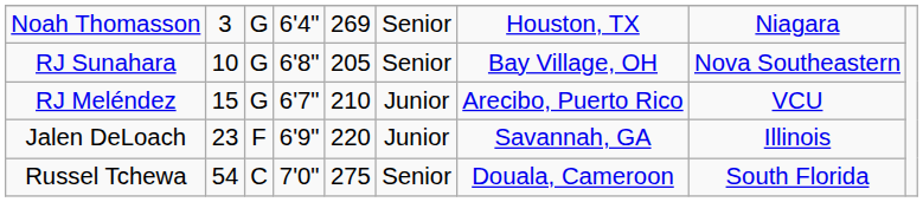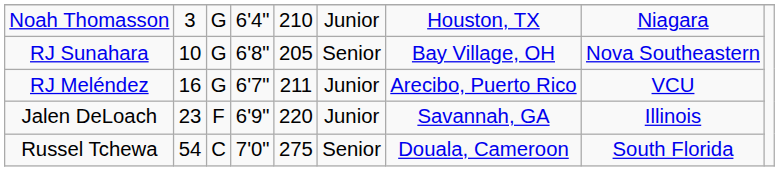Noah Thomasson | column 5: 269 -> 210
Noah Thomasson | column 6: Senior -> Junior
RJ Meléndez | column 2: 15 -> 16
RJ Meléndez | column 5: 210 -> 211
